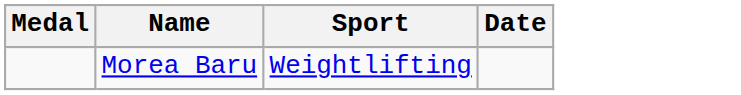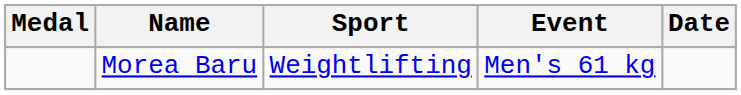+ column: Event | Men's 61 kg
